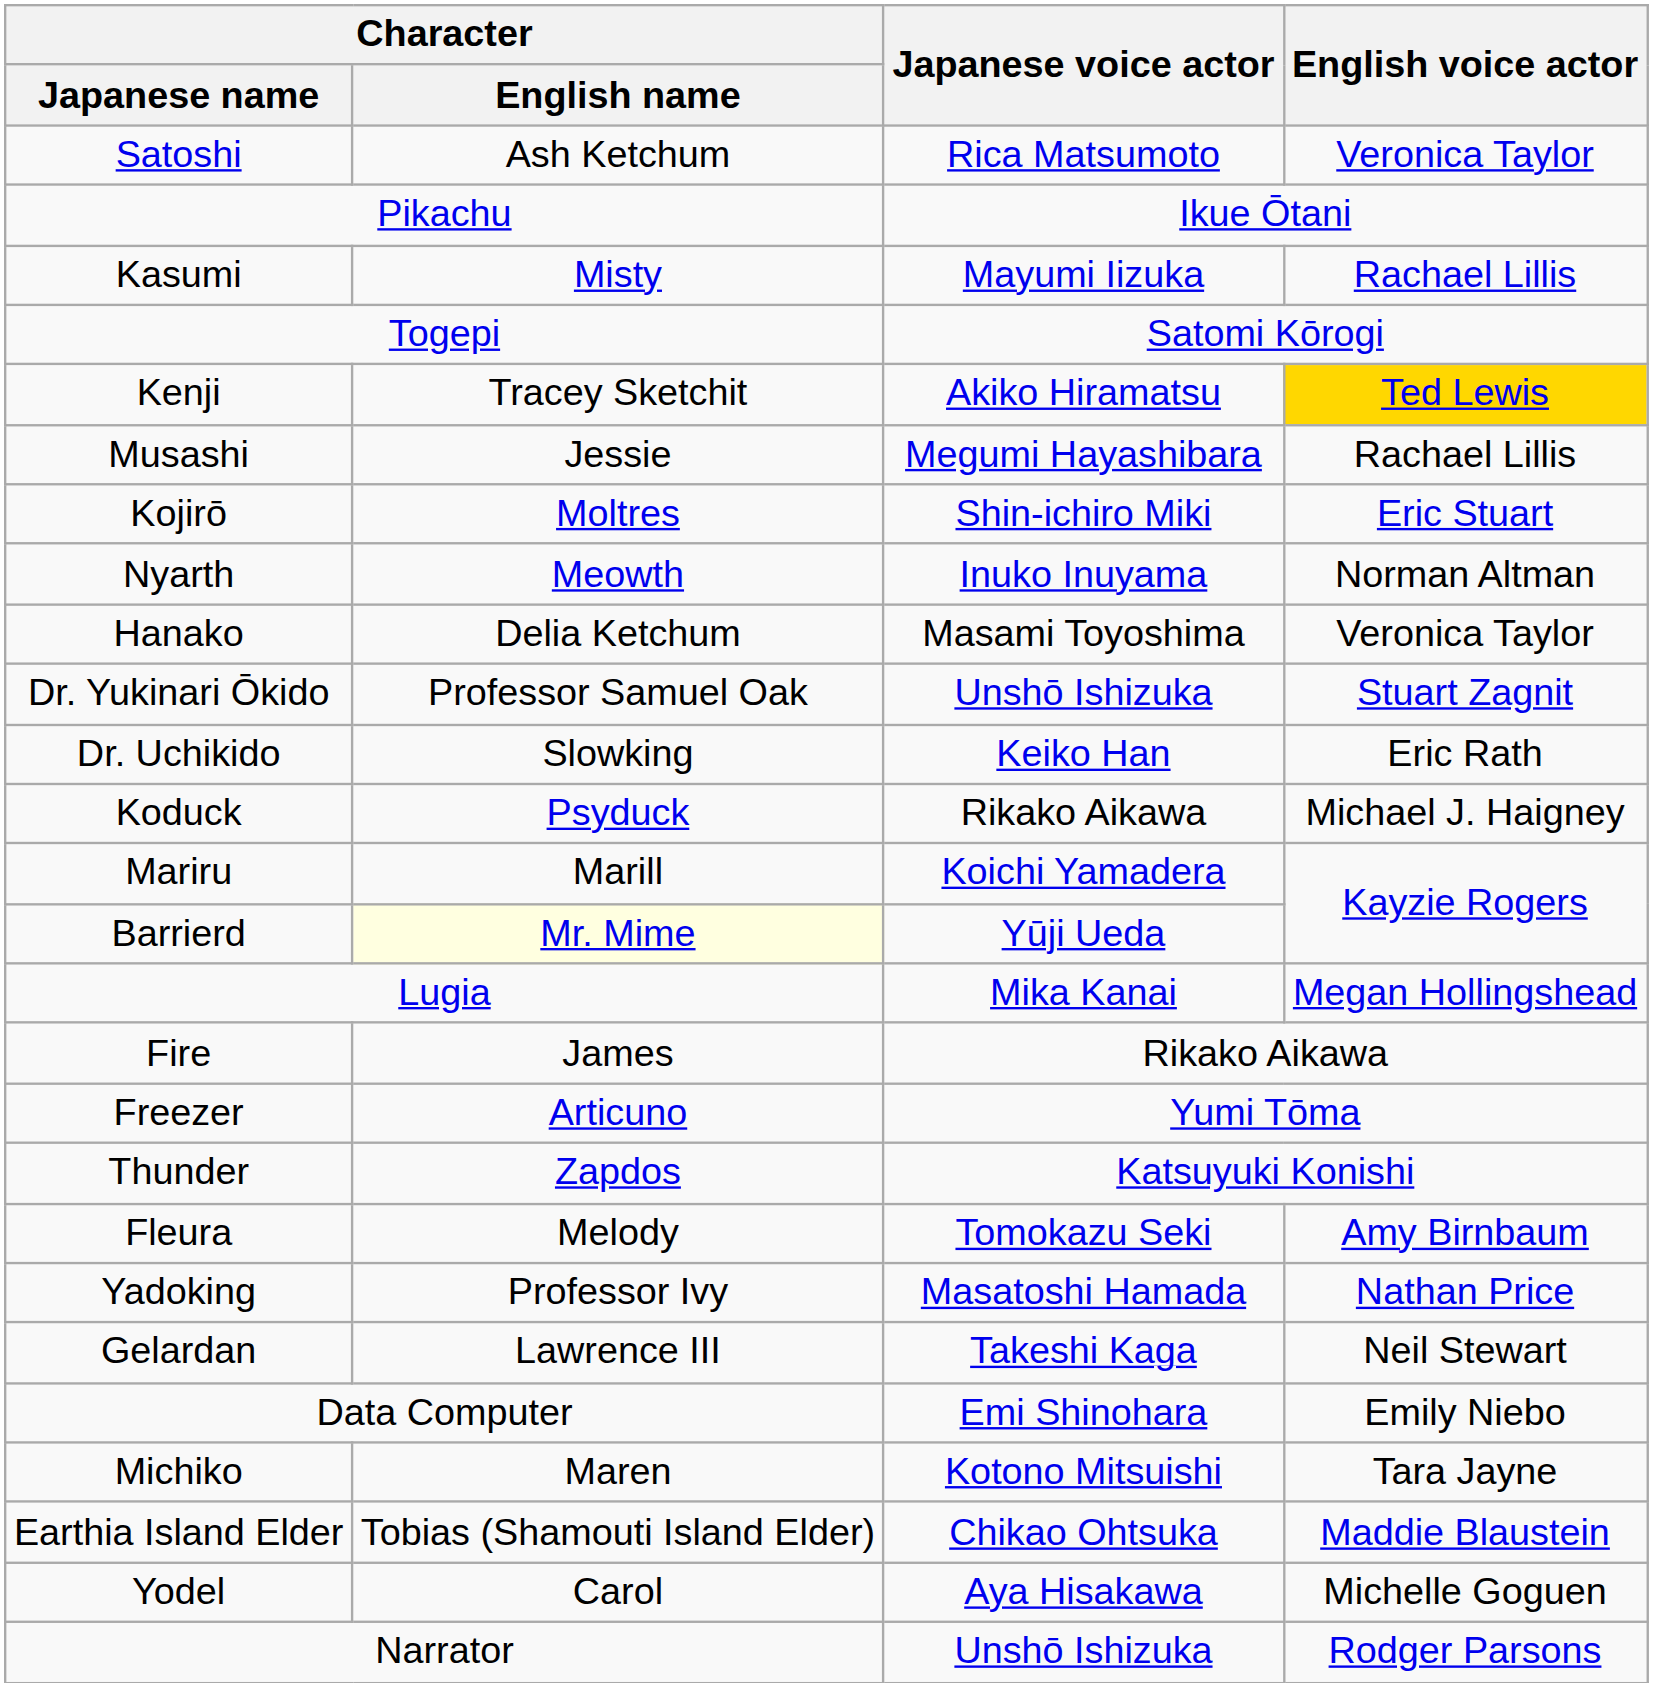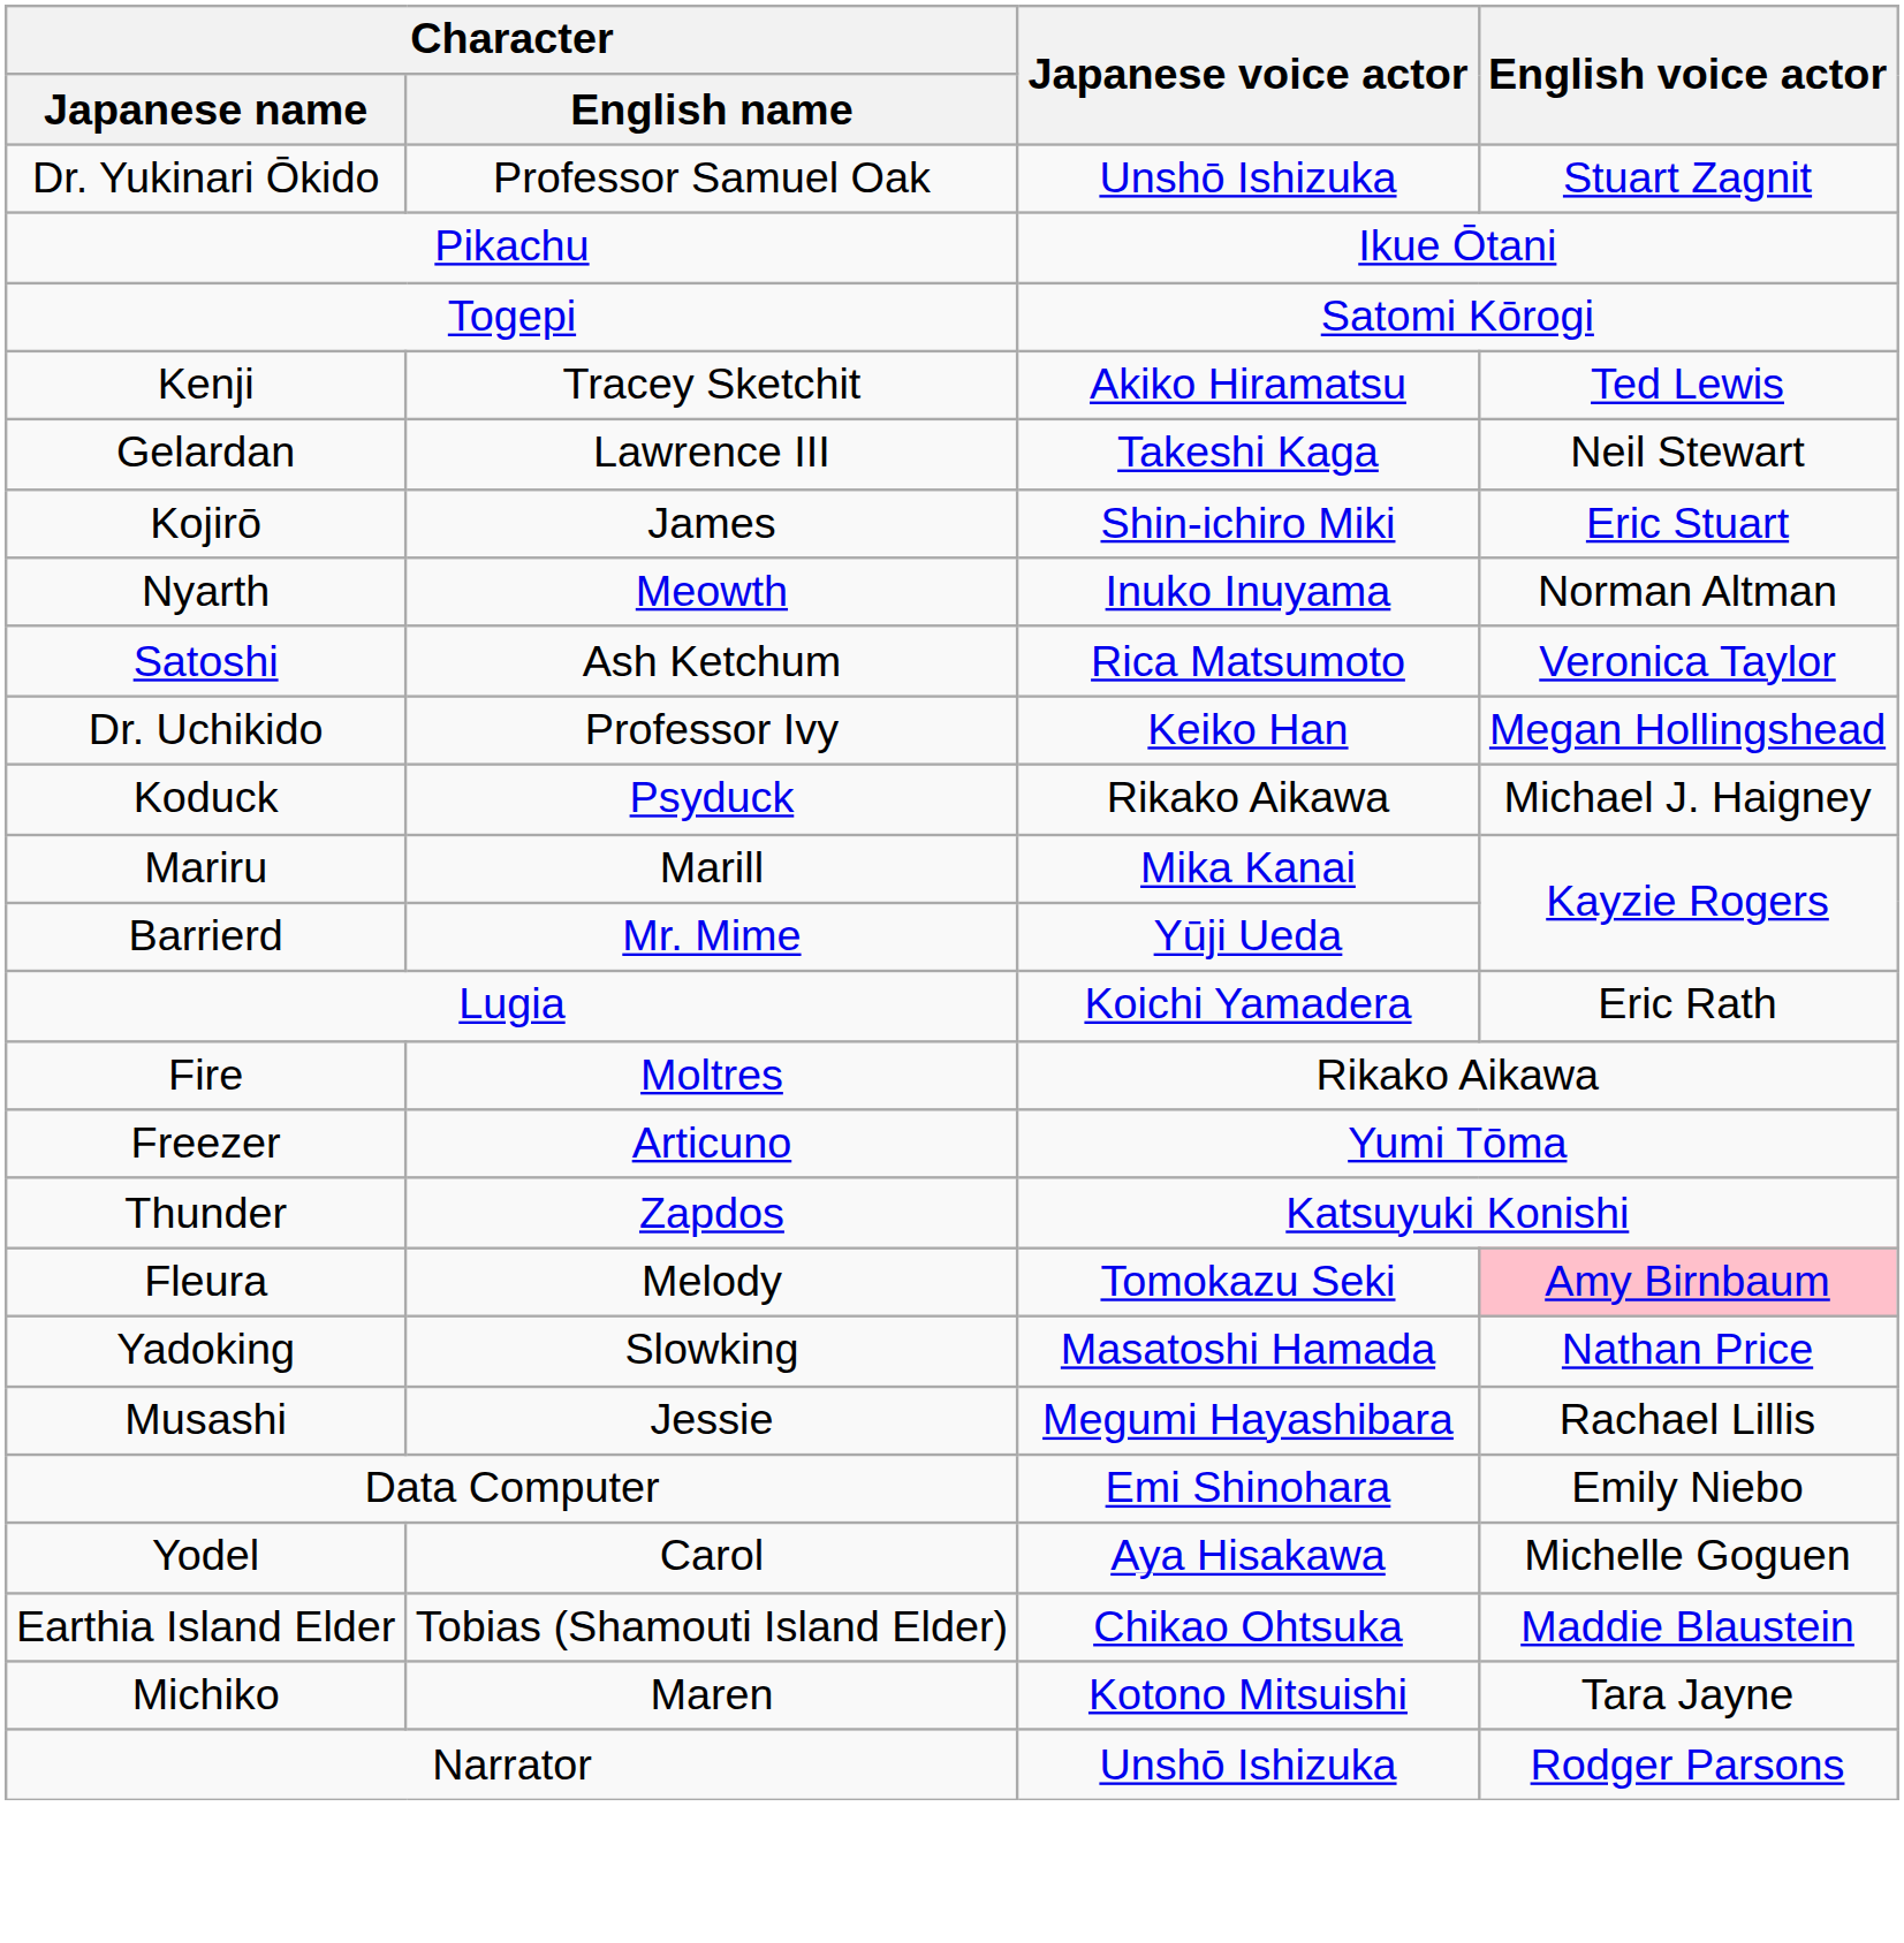rows swapped: Satoshi <-> Dr. Yukinari Ōkido
- row: Kasumi | Misty | Mayumi Iizuka | Rachael Lillis
Kenji | English voice actor: gold background -> no background
rows swapped: Musashi <-> Gelardan
Kojirō | Character / English name: Moltres -> James
- row: Hanako | Delia Ketchum | Masami Toyoshima | Veronica Taylor
Dr. Uchikido | Character / English name: Slowking -> Professor Ivy
Dr. Uchikido | English voice actor: Eric Rath -> Megan Hollingshead
Mariru | Japanese voice actor: Koichi Yamadera -> Mika Kanai
Barrierd | Character / English name: lightyellow background -> no background
Lugia | Japanese voice actor: Mika Kanai -> Koichi Yamadera
Lugia | English voice actor: Megan Hollingshead -> Eric Rath
Fire | Character / English name: James -> Moltres
Fleura | English voice actor: no background -> pink background
Yadoking | Character / English name: Professor Ivy -> Slowking
rows swapped: Yodel <-> Michiko
